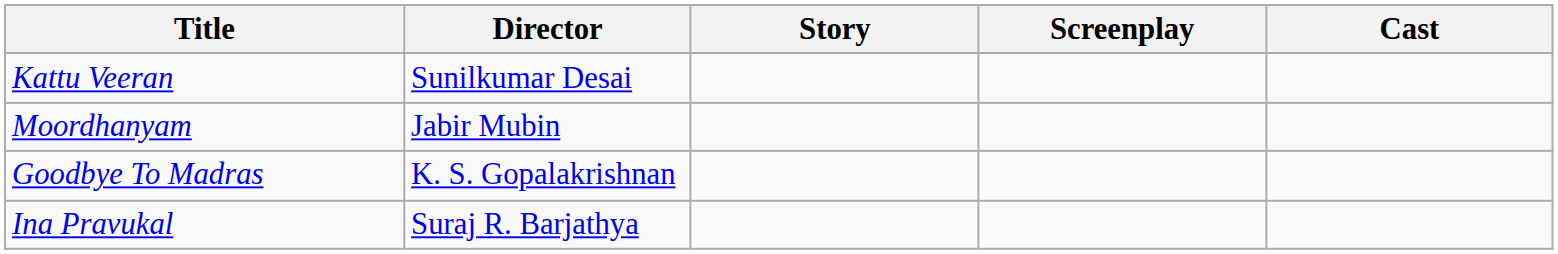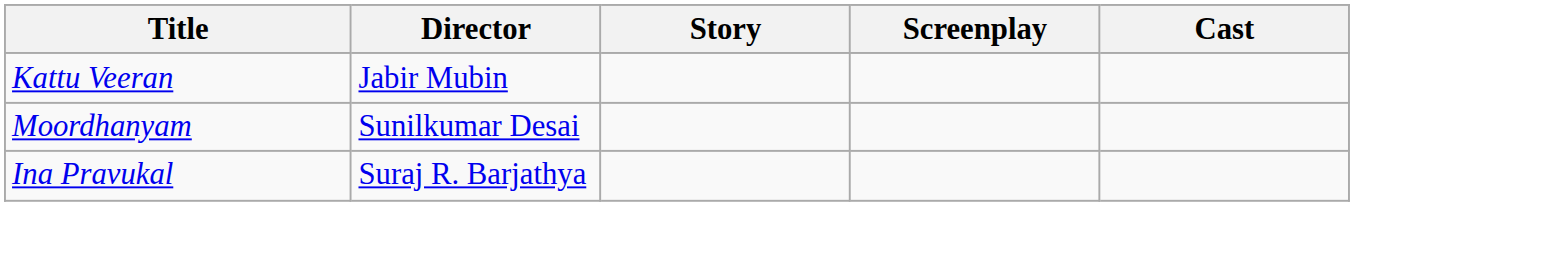Kattu Veeran | Director: Sunilkumar Desai -> Jabir Mubin
Moordhanyam | Director: Jabir Mubin -> Sunilkumar Desai
- row: Goodbye To Madras | K. S. Gopalakrishnan
